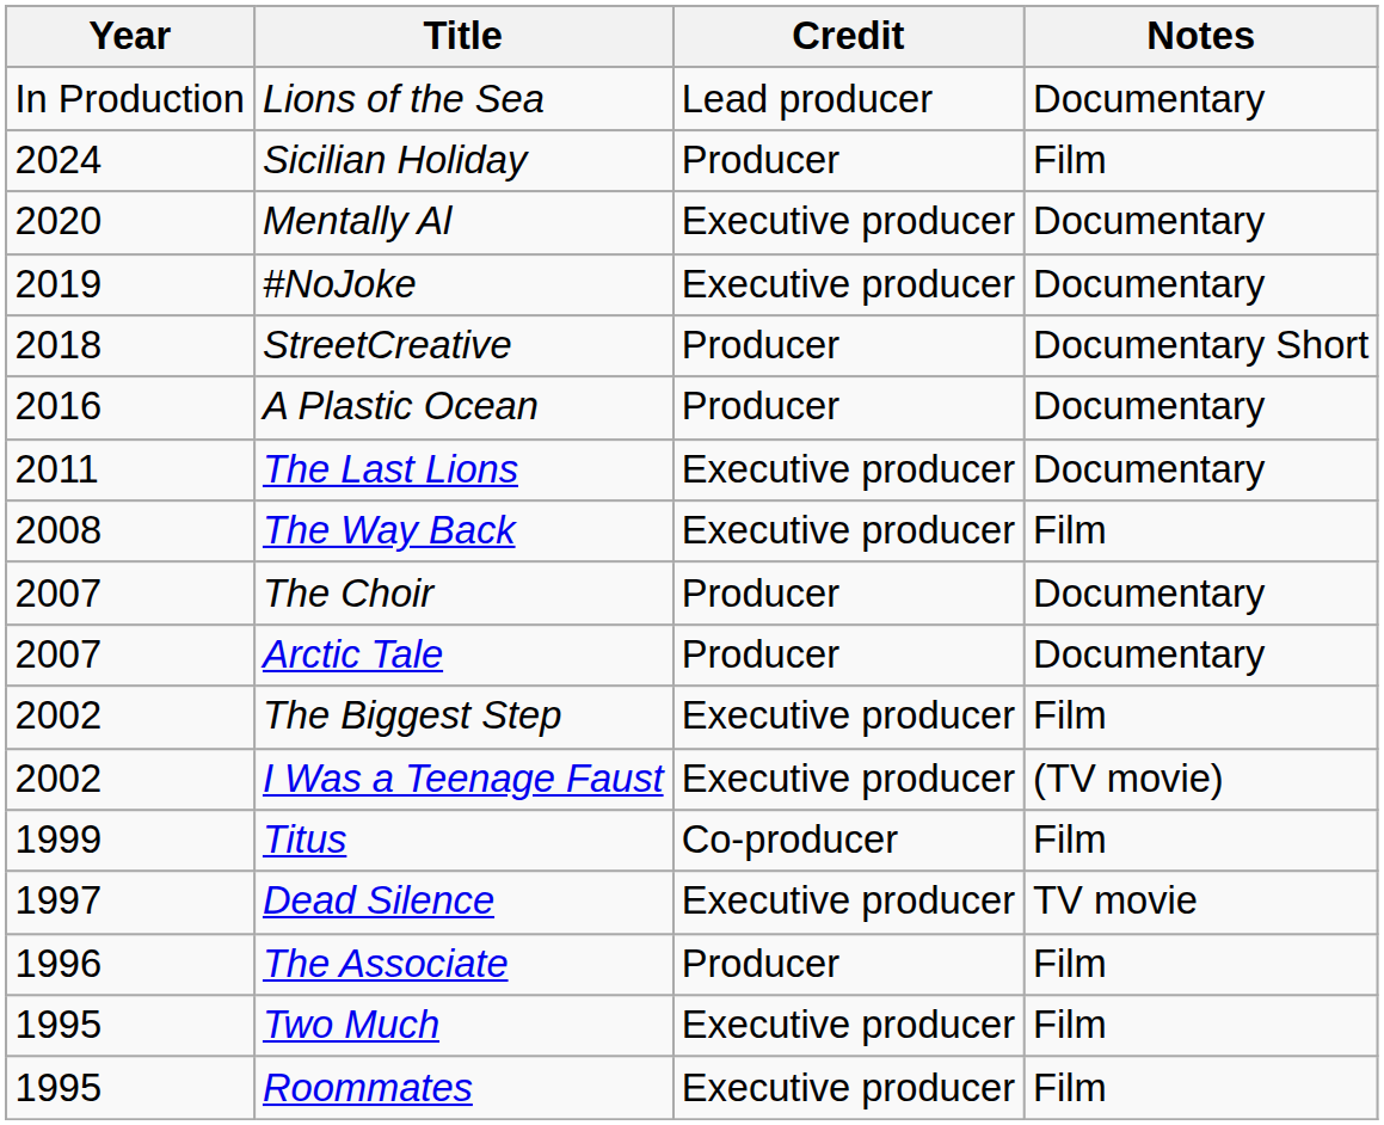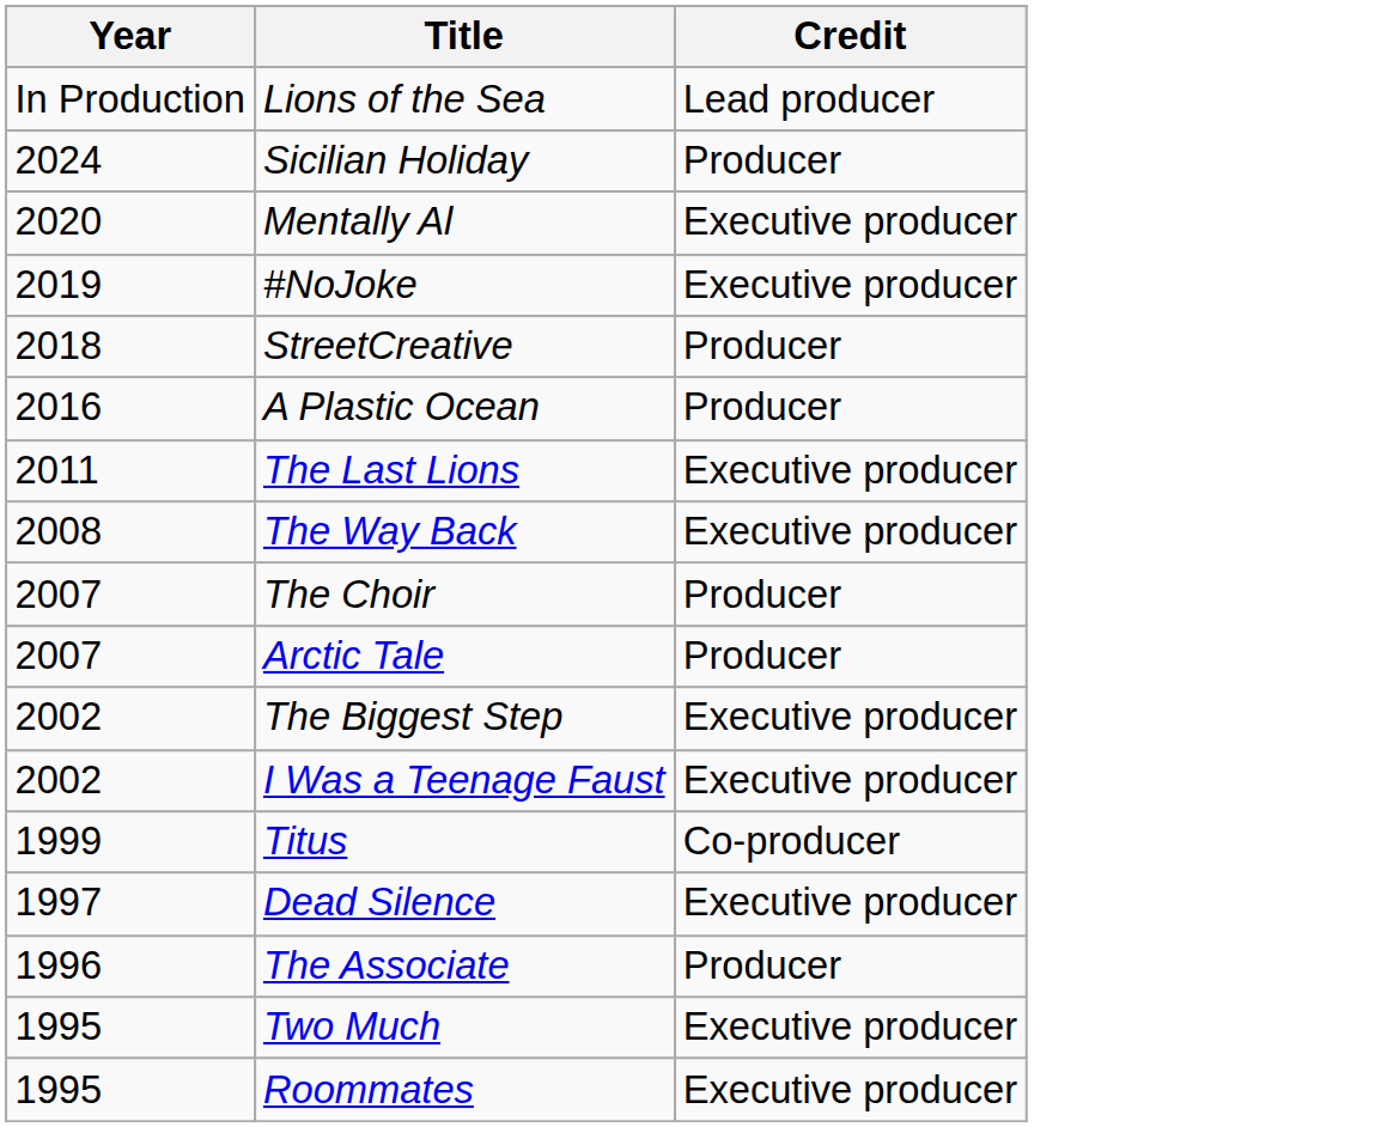- column: Notes | Documentary | Film | Documentary | Documentary | Documentary Short | Documentary | Documentary | Film | Documentary | Documentary | Film | (TV movie) | Film | TV movie | Film | Film | Film
